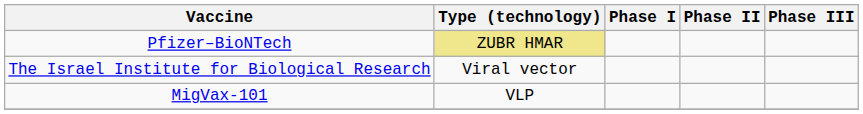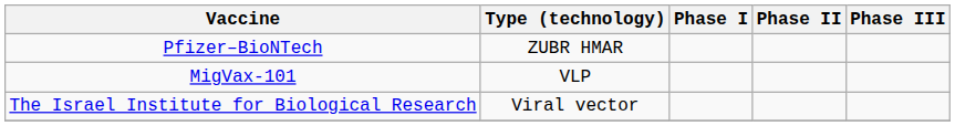Pfizer–BioNTech | Type (technology): khaki background -> no background
rows swapped: The Israel Institute for Biological Research <-> MigVax-101
